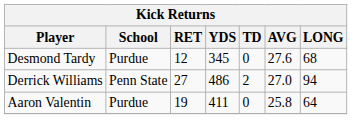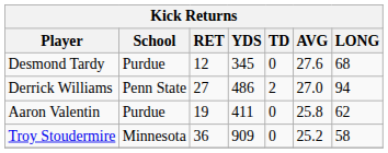Aaron Valentin | LONG: 64 -> 62
+ row: Troy Stoudermire | Minnesota | 36 | 909 | 0 | 25.2 | 58
